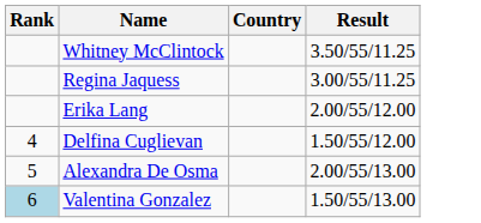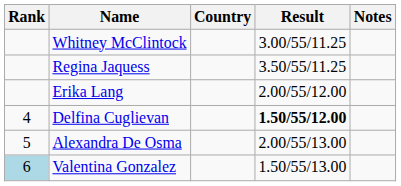+ column: Notes
Whitney McClintock | Result: 3.50/55/11.25 -> 3.00/55/11.25
Regina Jaquess | Result: 3.00/55/11.25 -> 3.50/55/11.25
Delfina Cuglievan | Result: normal -> bold
